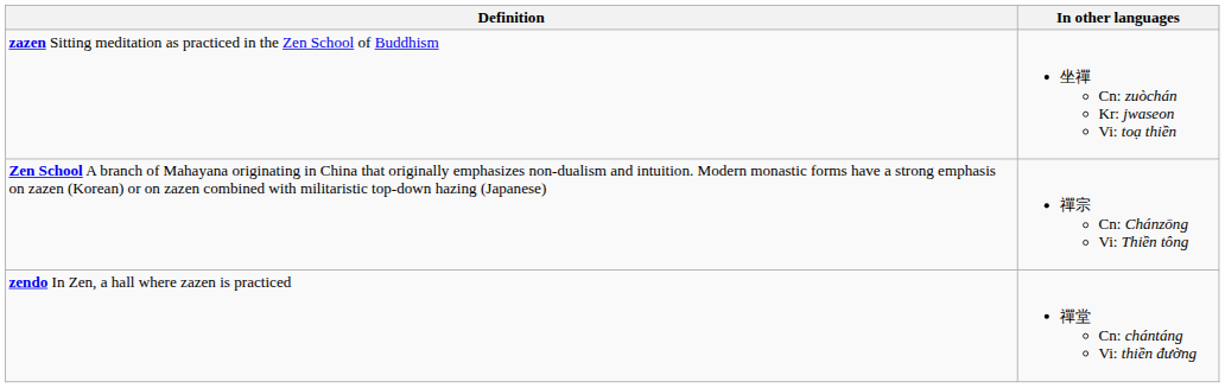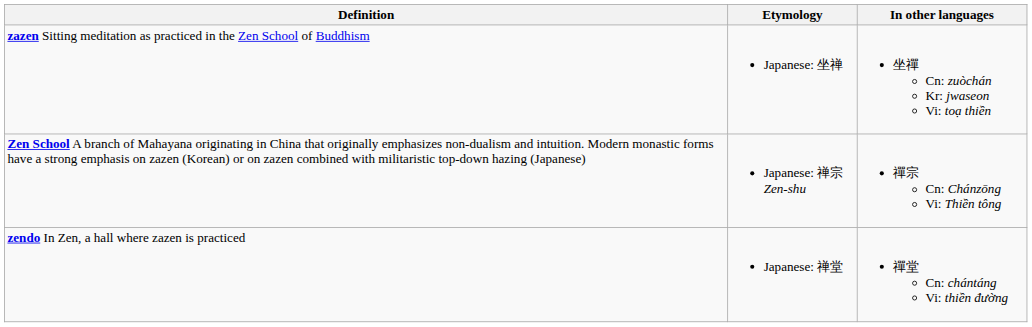+ column: Etymology | Japanese: 坐禅 | Japanese: 禅宗 Zen-shu | Japanese: 禅堂
